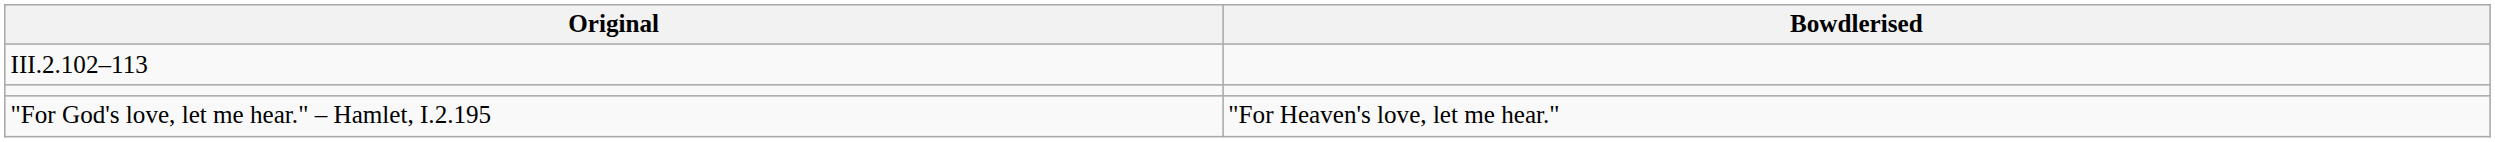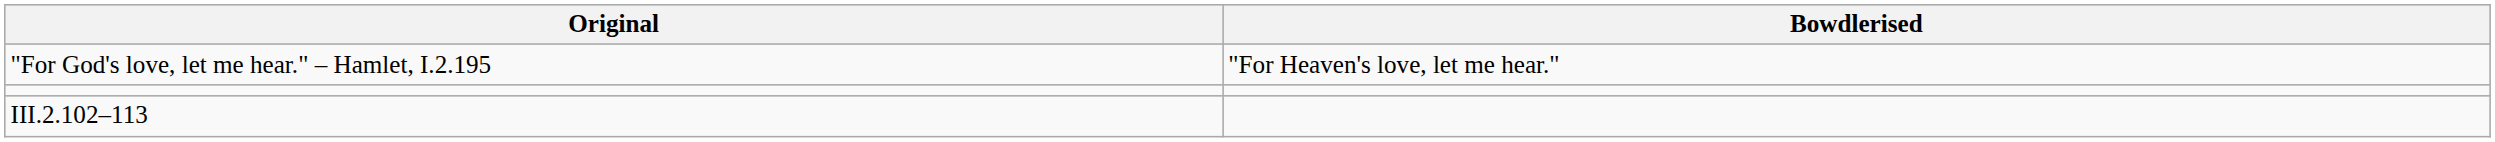rows swapped: "For God's love, let me hear." – Hamlet, I.2.195 <-> III.2.102–113
